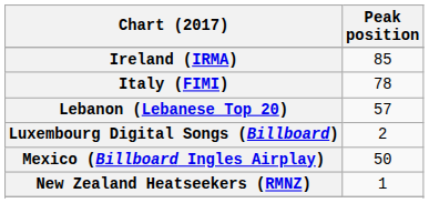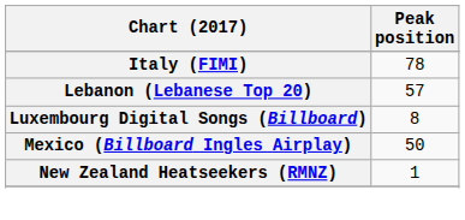- row: Ireland (IRMA) | 85
Luxembourg Digital Songs (Billboard) | Peak position: 2 -> 8
